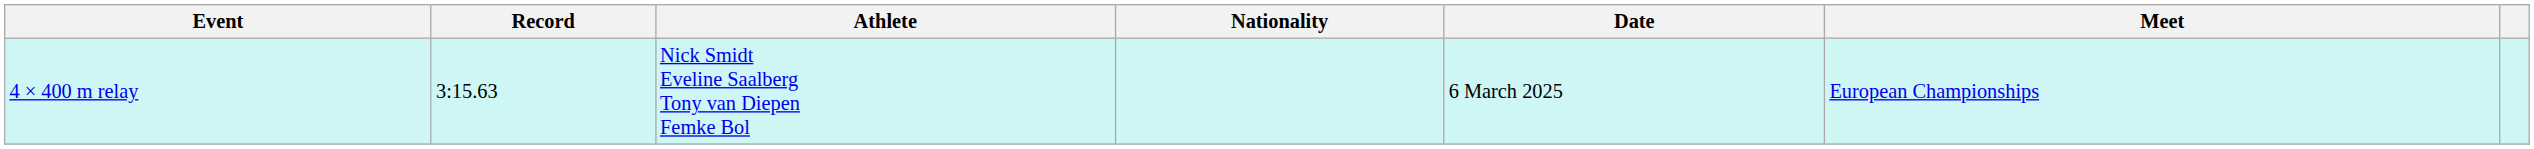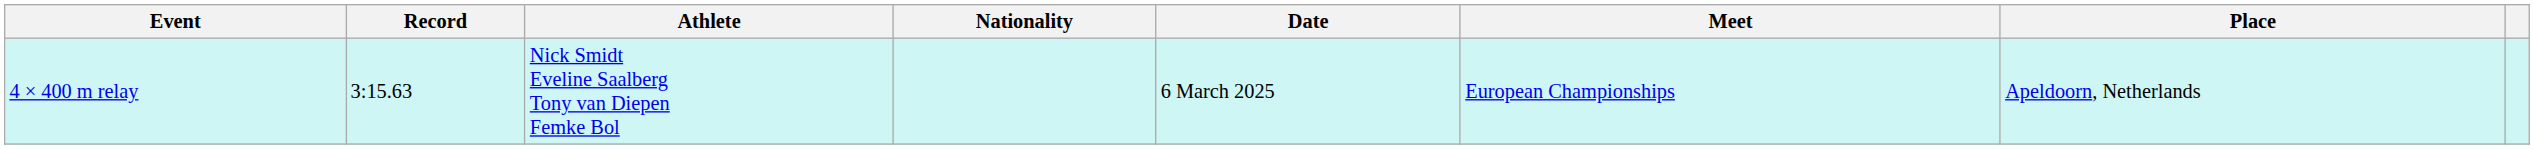+ column: Place | Apeldoorn, Netherlands
